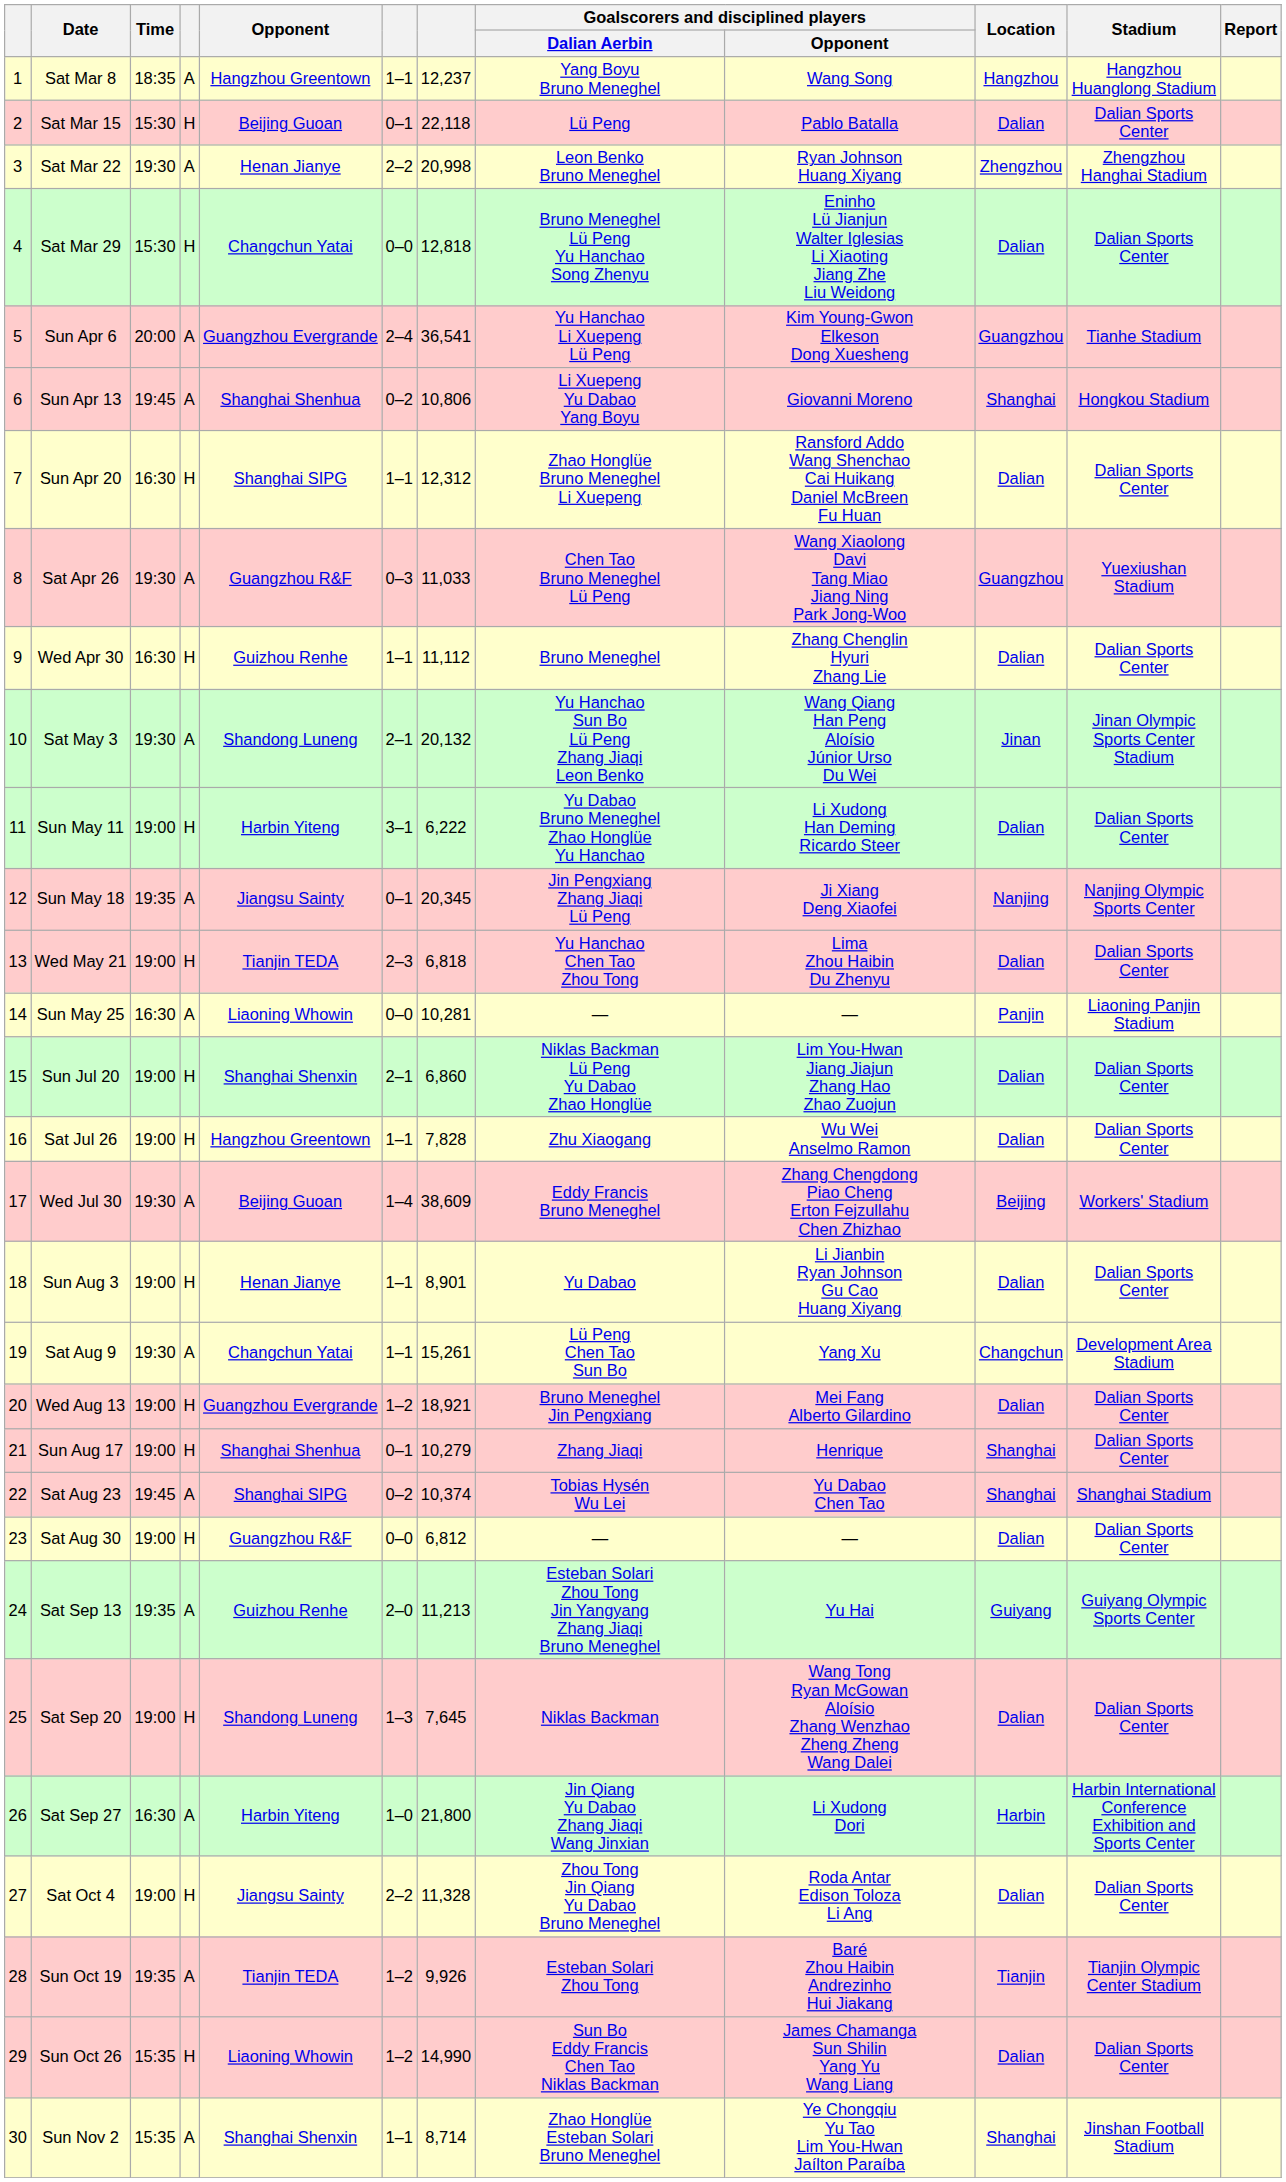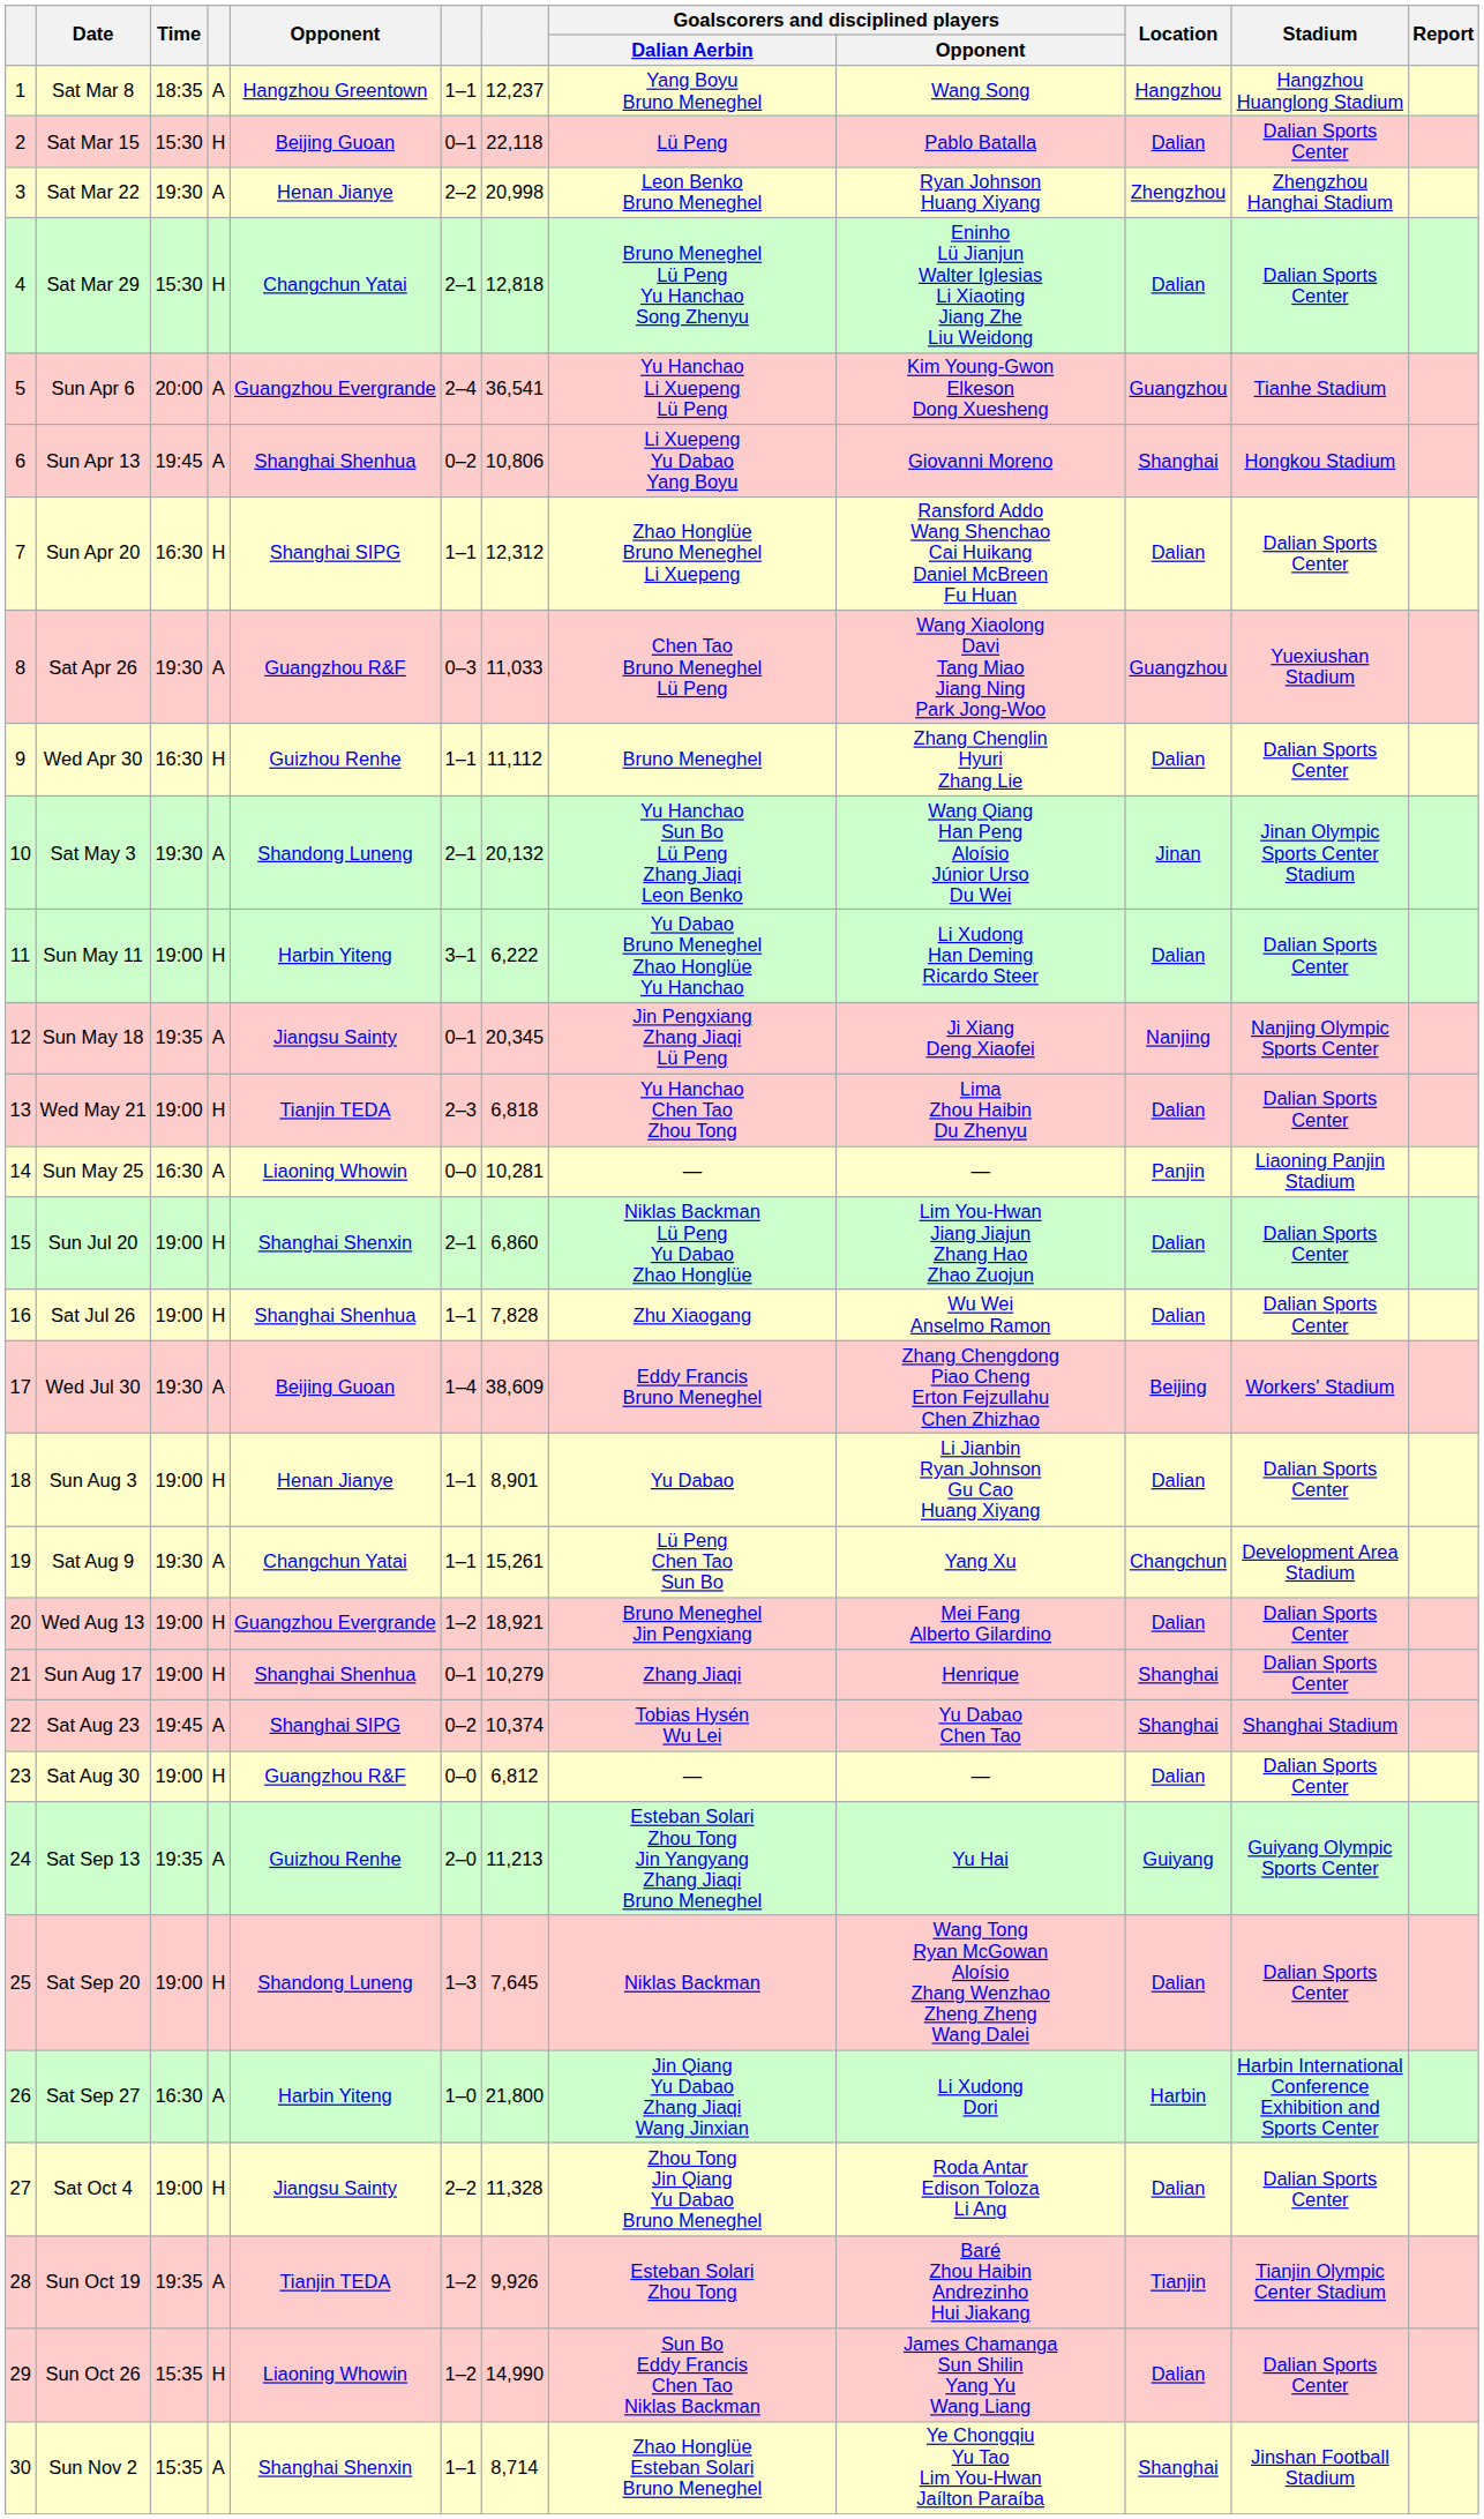Sat Mar 29 | column 6: 0–0 -> 2–1
Sat Jul 26 | Opponent: Hangzhou Greentown -> Shanghai Shenhua
